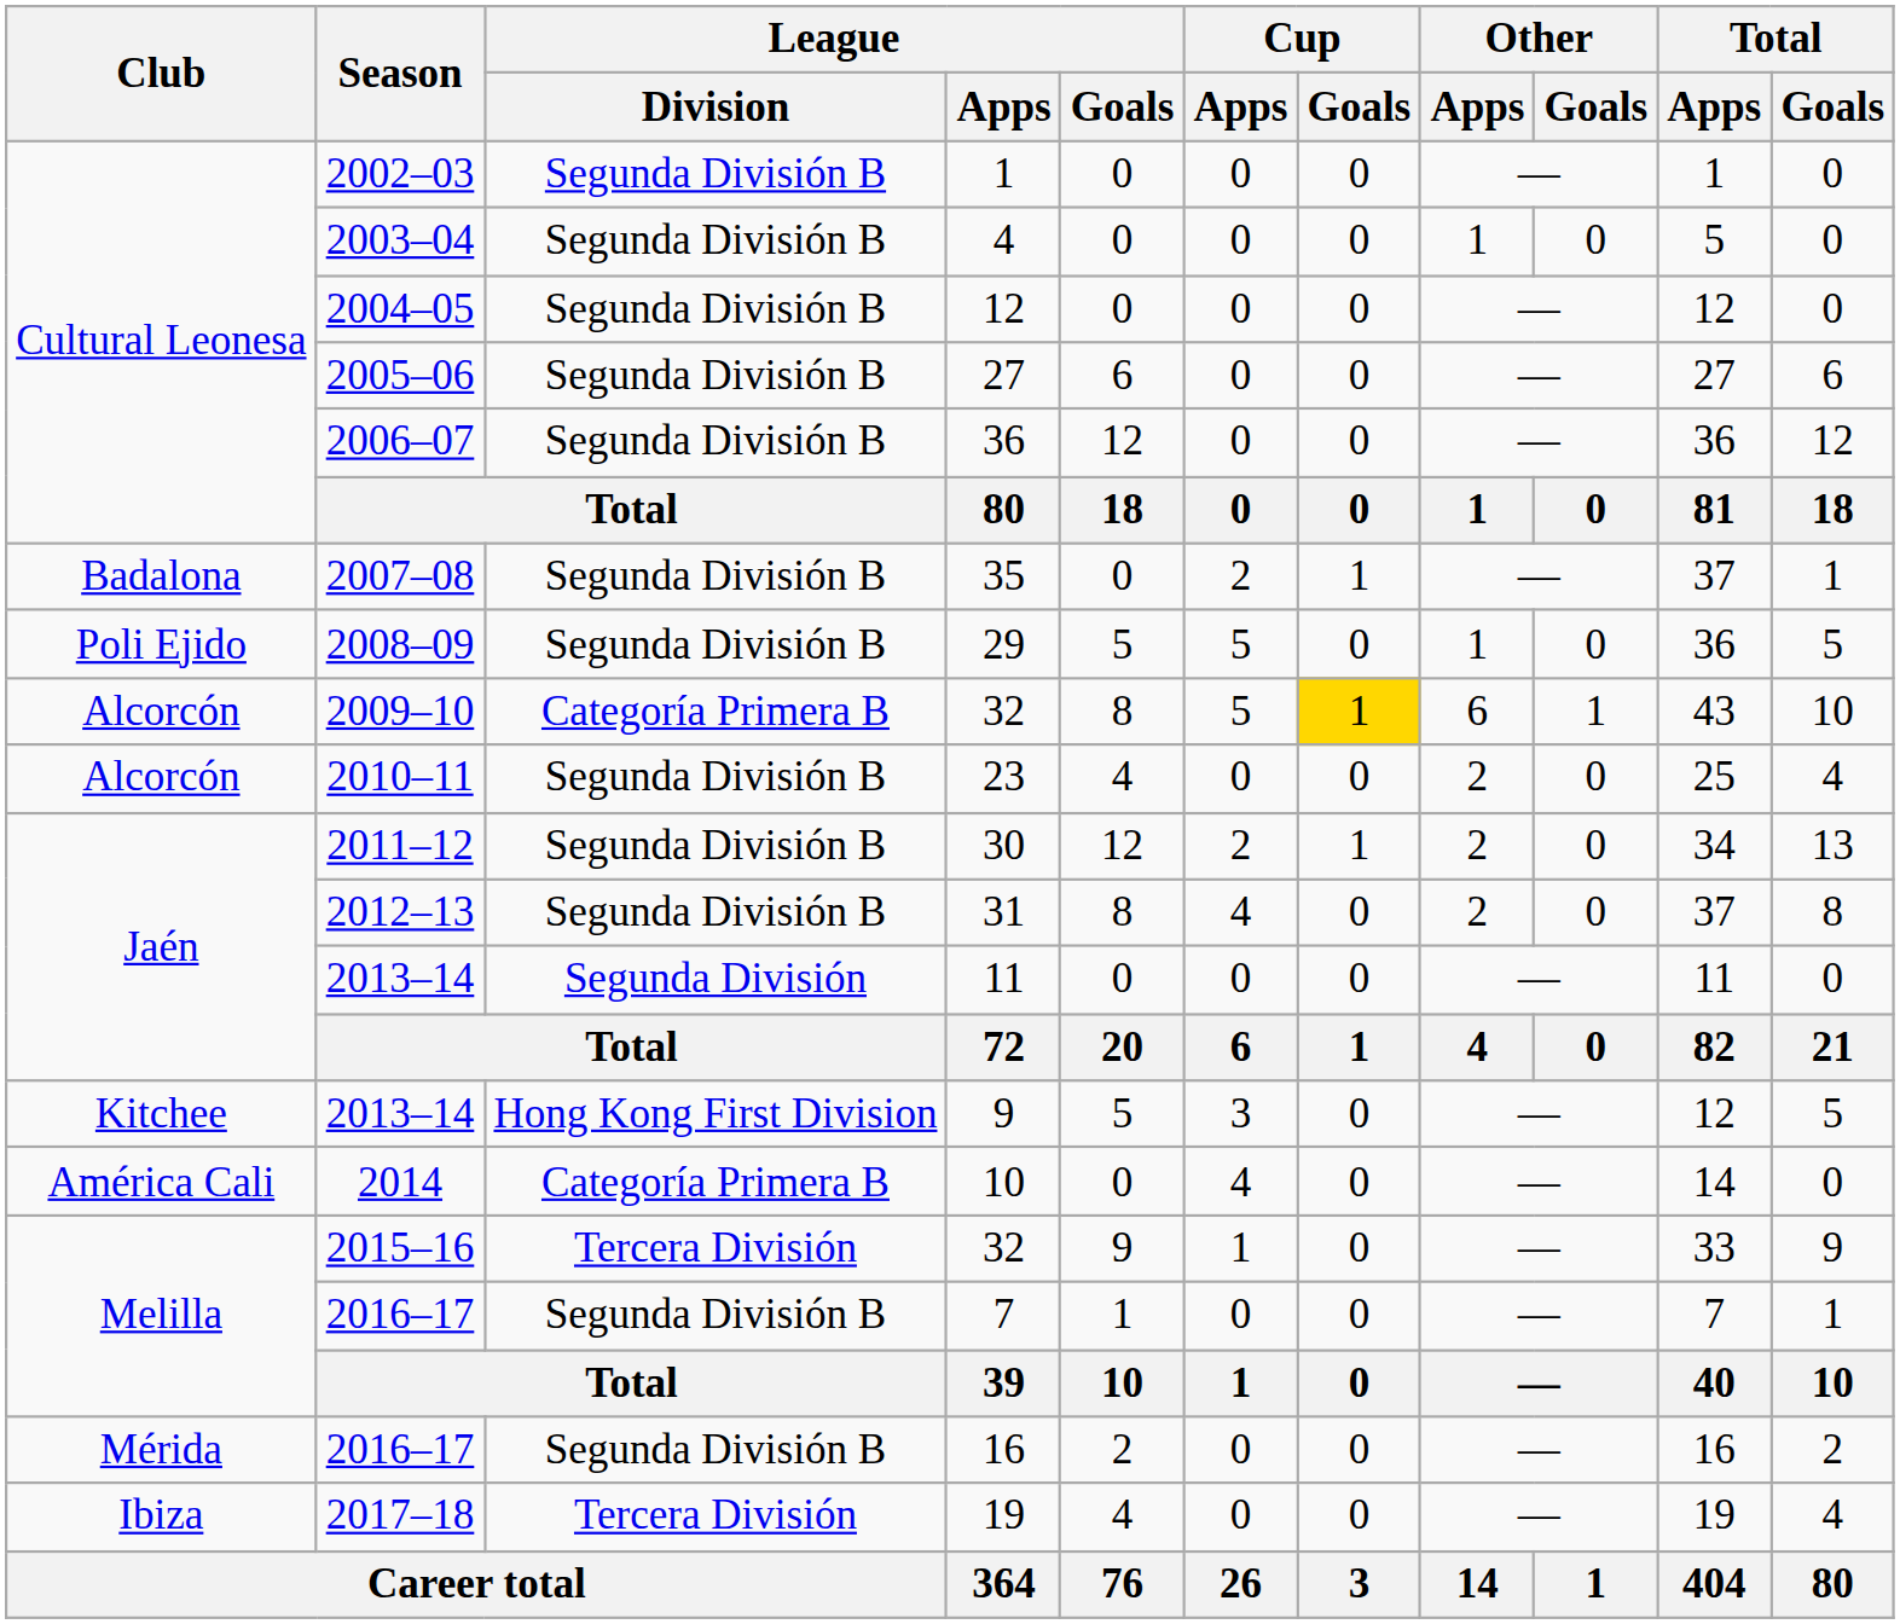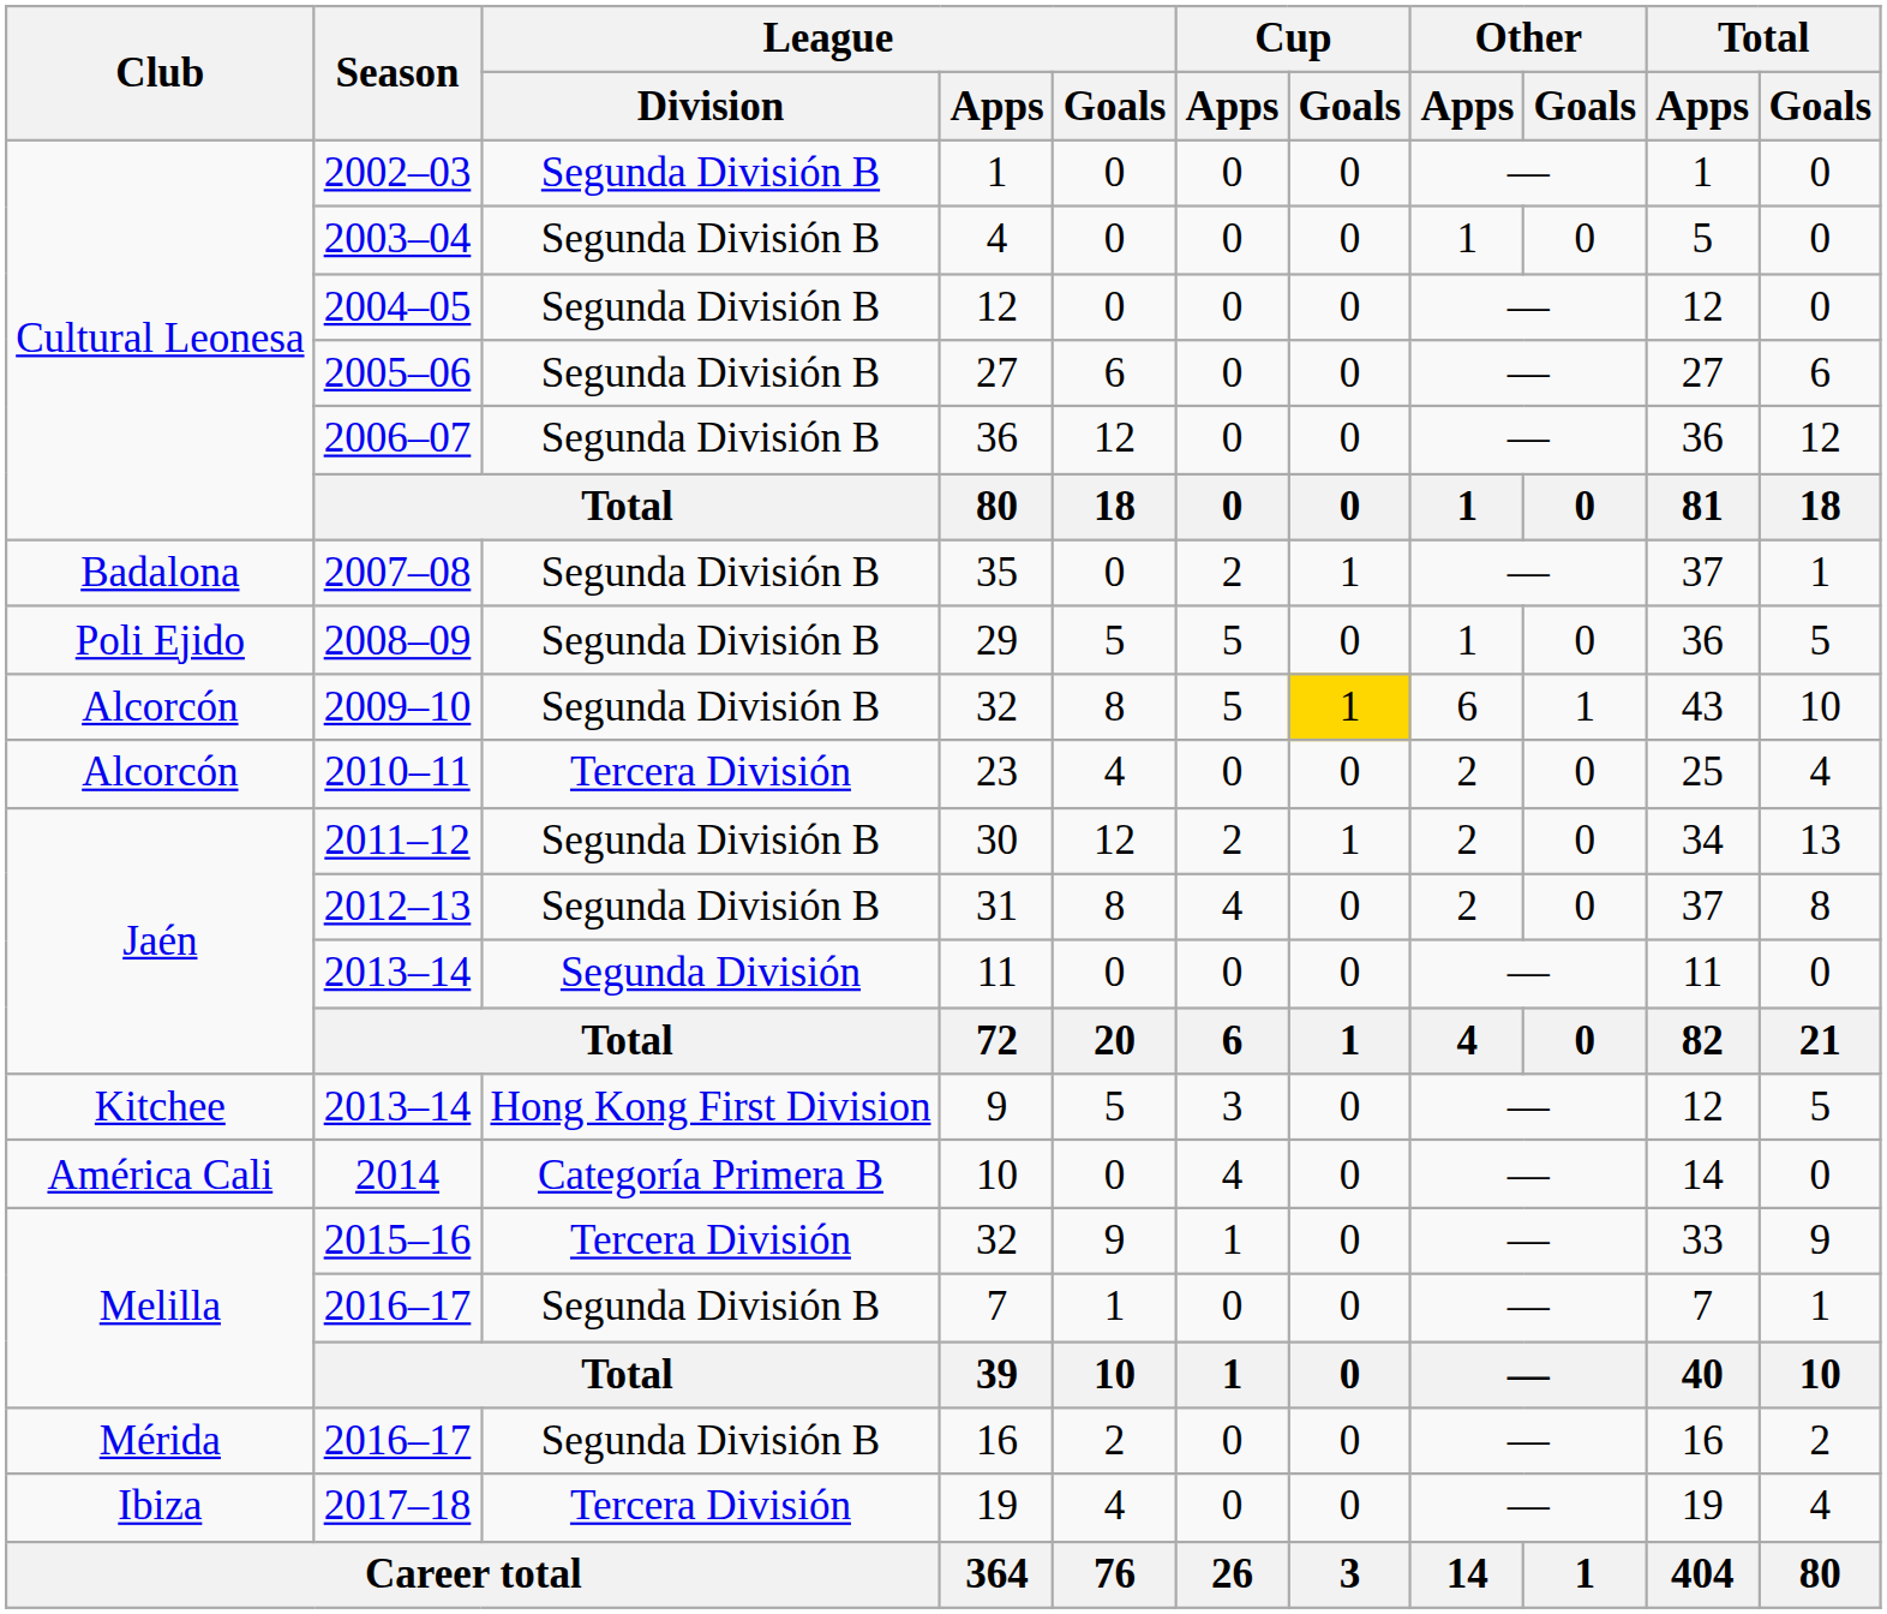2009–10 / 32 | League / Division: Categoría Primera B -> Segunda División B
23 | League / Division: Segunda División B -> Tercera División
